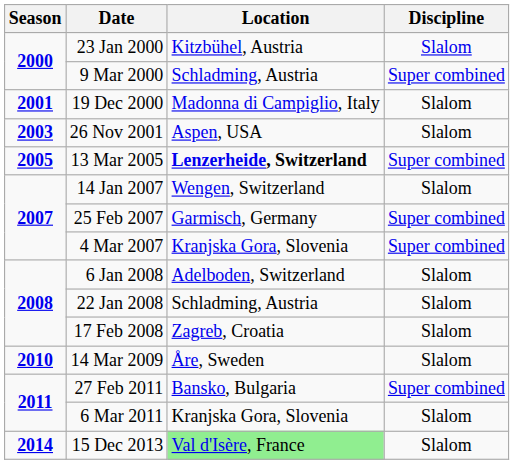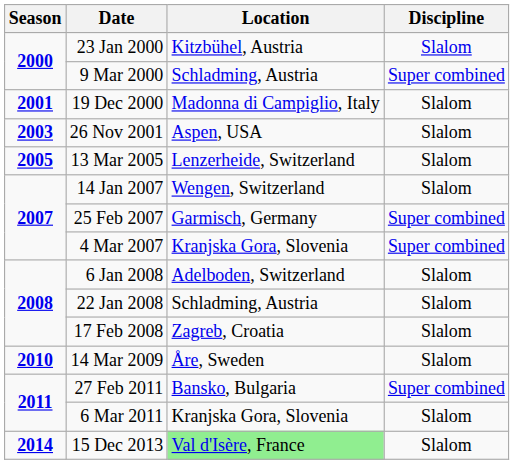13 Mar 2005 | Location: bold -> normal
13 Mar 2005 | Discipline: Super combined -> Slalom
